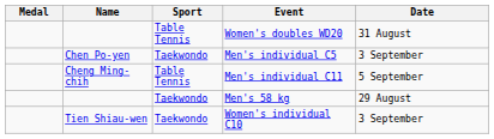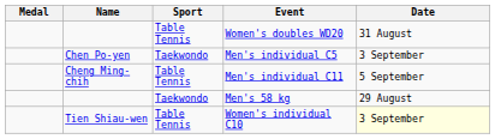Women's individual C10 | Sport: Taekwondo -> Table Tennis
Women's individual C10 | Date: no background -> lightyellow background
